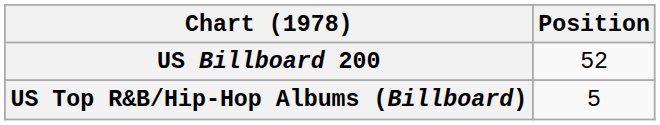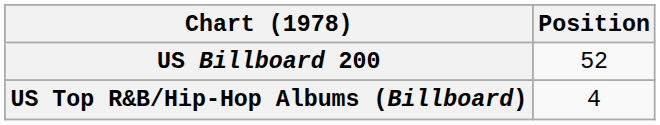US Top R&B/Hip-Hop Albums (Billboard) | Position: 5 -> 4
